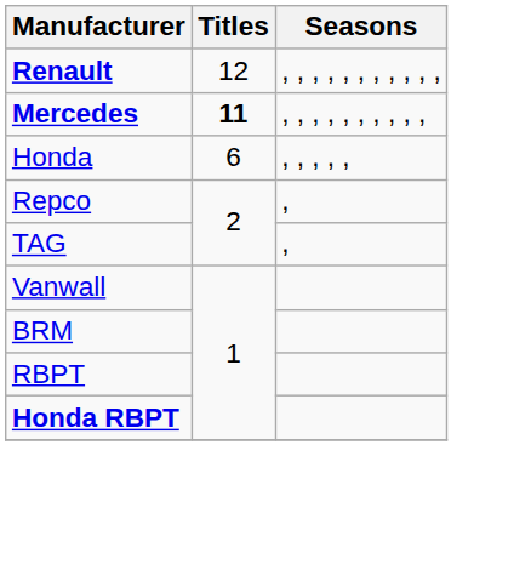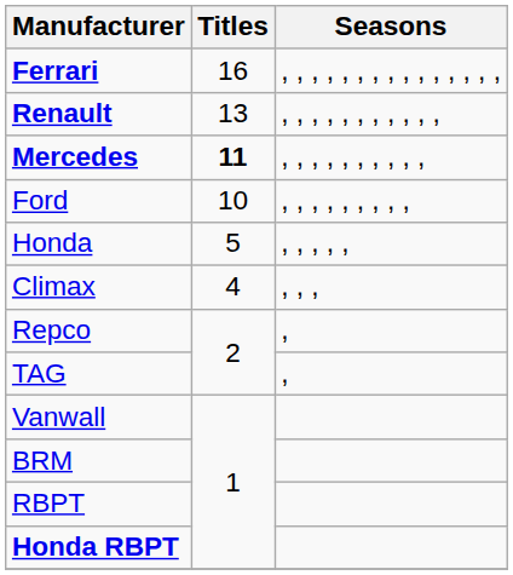+ row: Ferrari | 16 | , , , , , , , , , , , , , , ,
Renault | Titles: 12 -> 13
+ row: Ford | 10 | , , , , , , , , ,
Honda | Titles: 6 -> 5
+ row: Climax | 4 | , , ,
